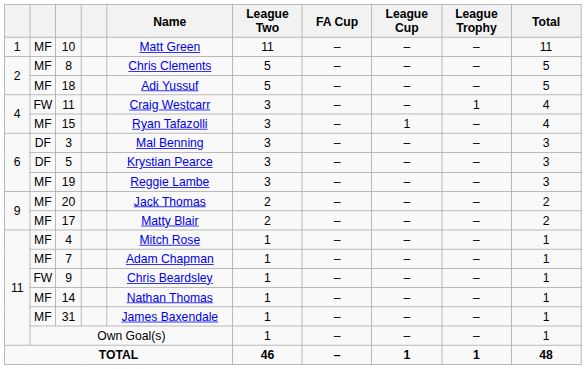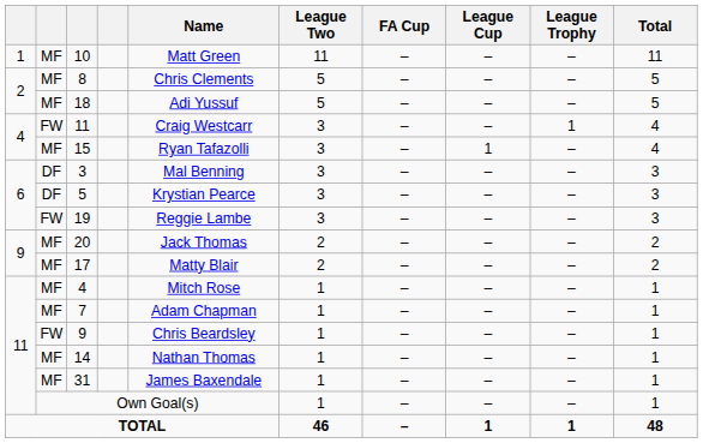19 | column 2: MF -> FW
